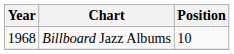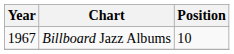Billboard Jazz Albums | Year: 1968 -> 1967
